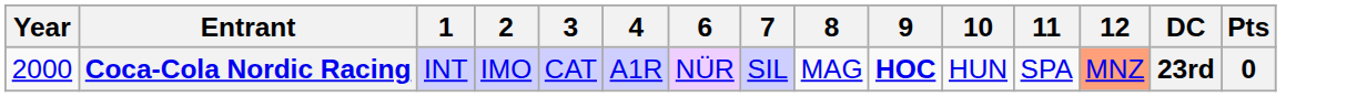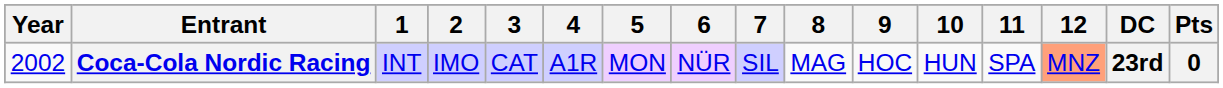+ column: 5 | MON
Coca-Cola Nordic Racing | Year: 2000 -> 2002
Coca-Cola Nordic Racing | 9: bold -> normal
